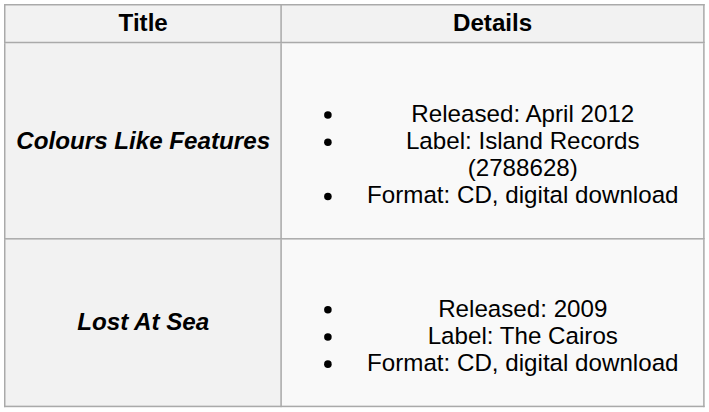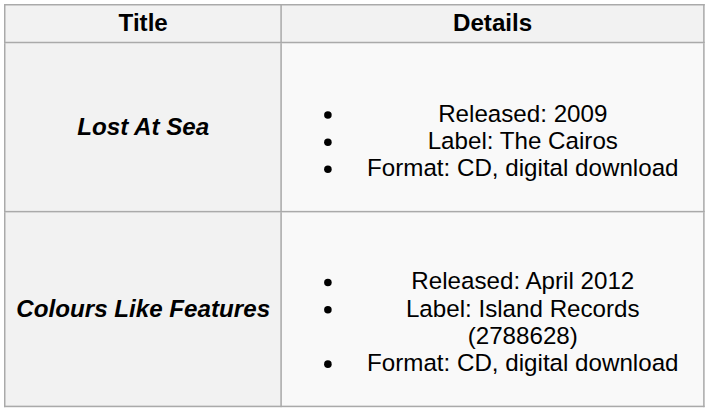rows swapped: Lost At Sea <-> Colours Like Features
